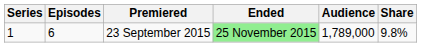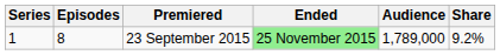23 September 2015 | Episodes: 6 -> 8
23 September 2015 | Share: 9.8% -> 9.2%
